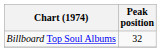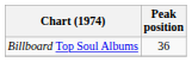Billboard Top Soul Albums | Peak position: 32 -> 36
